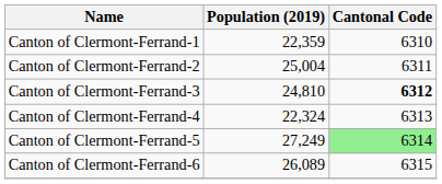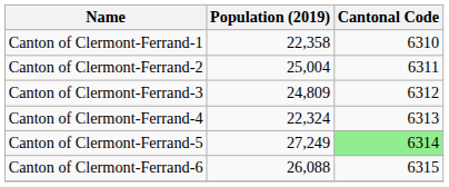Canton of Clermont-Ferrand-1 | Population (2019): 22,359 -> 22,358
Canton of Clermont-Ferrand-3 | Population (2019): 24,810 -> 24,809
Canton of Clermont-Ferrand-3 | Cantonal Code: bold -> normal
Canton of Clermont-Ferrand-6 | Population (2019): 26,089 -> 26,088
